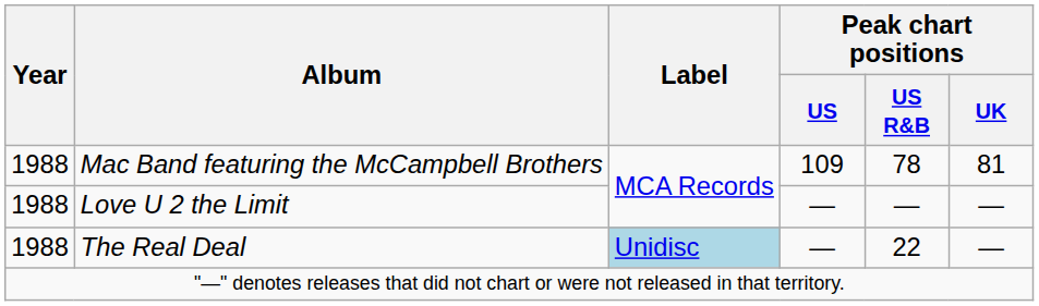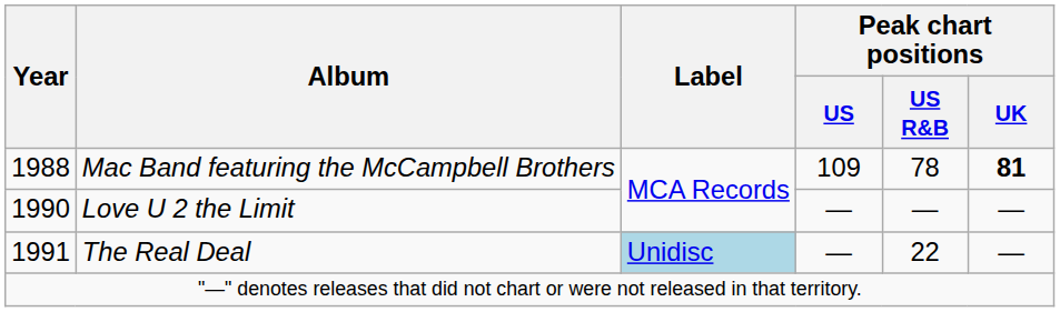Mac Band featuring the McCampbell Brothers | Peak chart positions / UK: normal -> bold
Love U 2 the Limit | Year: 1988 -> 1990
The Real Deal | Year: 1988 -> 1991
